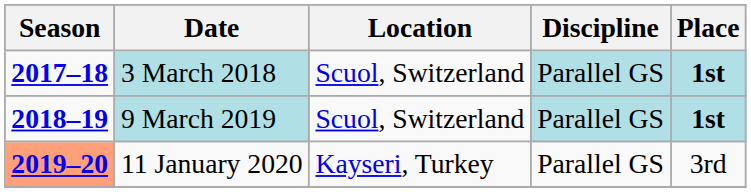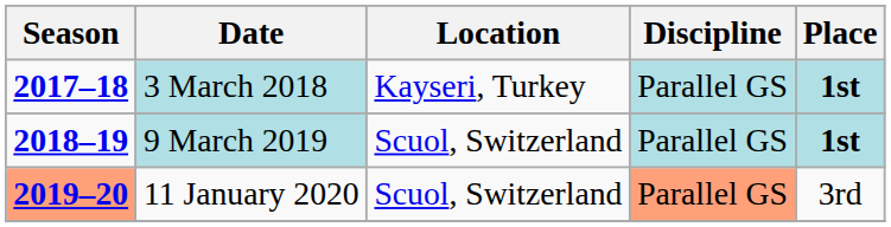3 March 2018 | Location: Scuol, Switzerland -> Kayseri, Turkey
11 January 2020 | Location: Kayseri, Turkey -> Scuol, Switzerland
11 January 2020 | Discipline: no background -> lightsalmon background
